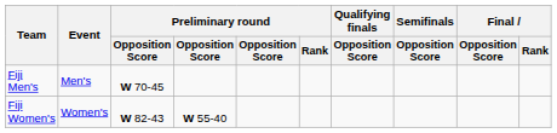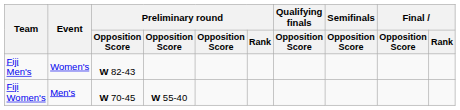Fiji Men's | Event: Men's -> Women's
Fiji Men's | column 3: W 70-45 -> W 82-43
Fiji Women's | Event: Women's -> Men's
Fiji Women's | column 3: W 82-43 -> W 70-45
